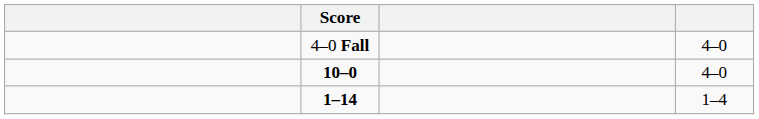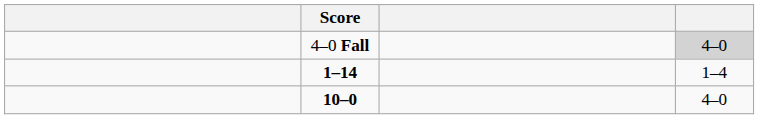4–0 Fall | column 4: no background -> lightgrey background
rows swapped: 10–0 <-> 1–14
